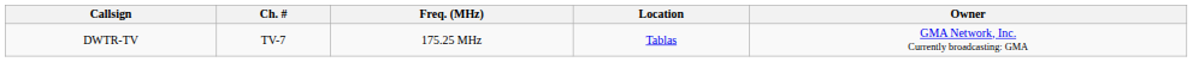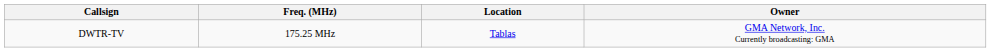- column: Ch. # | TV-7
